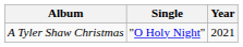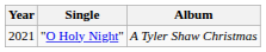columns swapped: Year <-> Album
